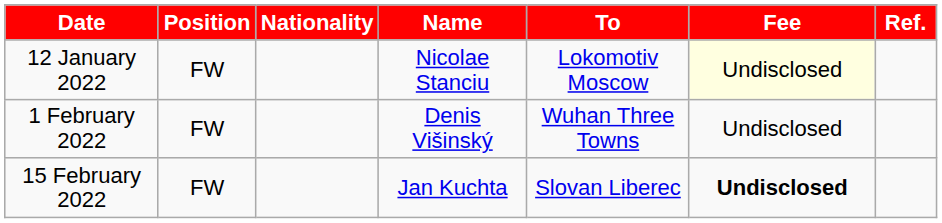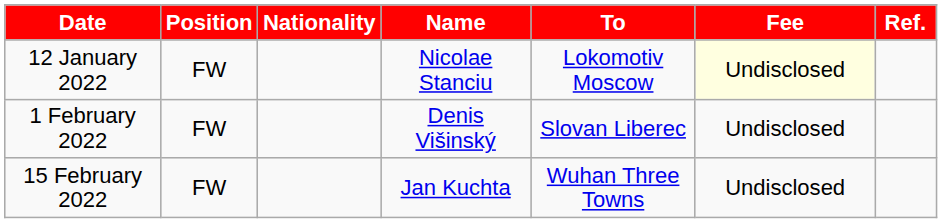1 February 2022 | To: Wuhan Three Towns -> Slovan Liberec
15 February 2022 | To: Slovan Liberec -> Wuhan Three Towns
15 February 2022 | Fee: bold -> normal
